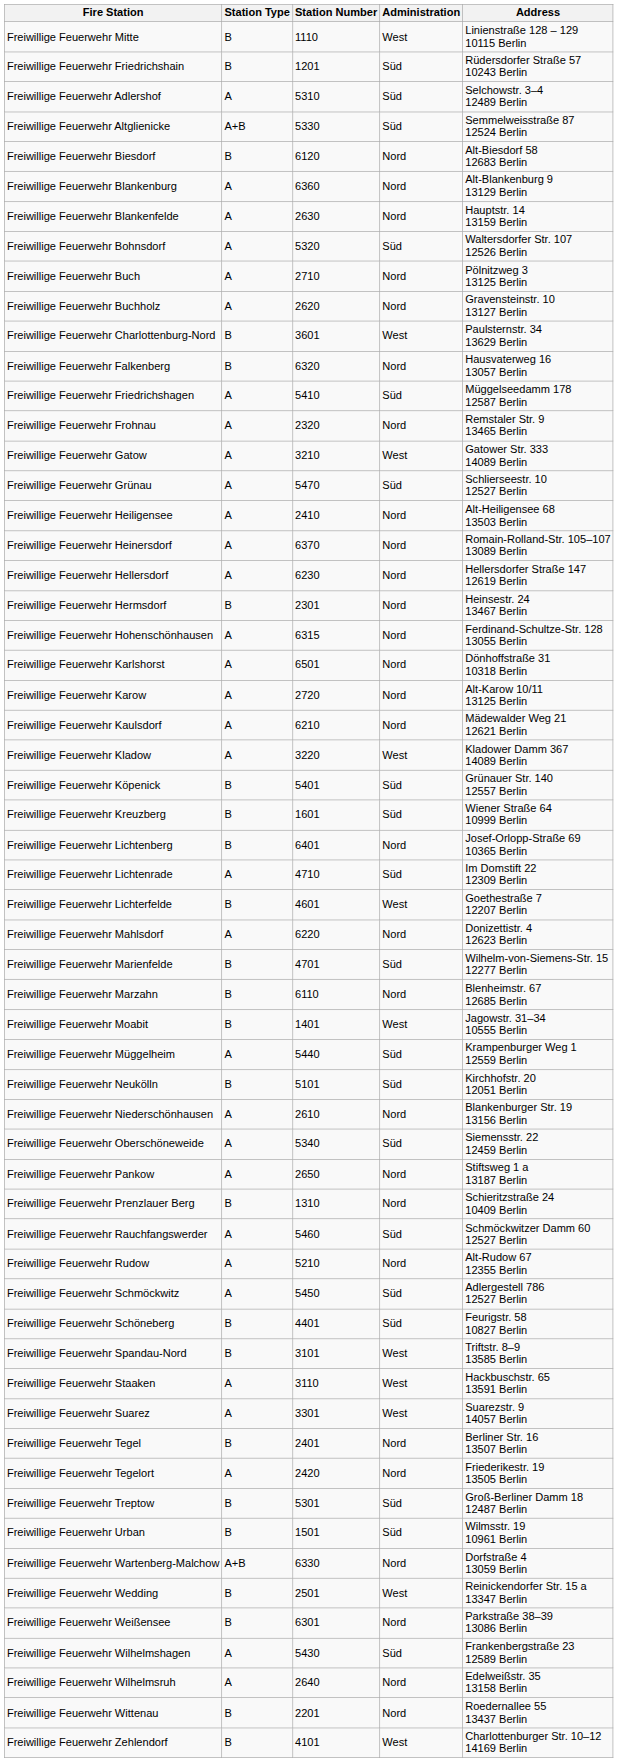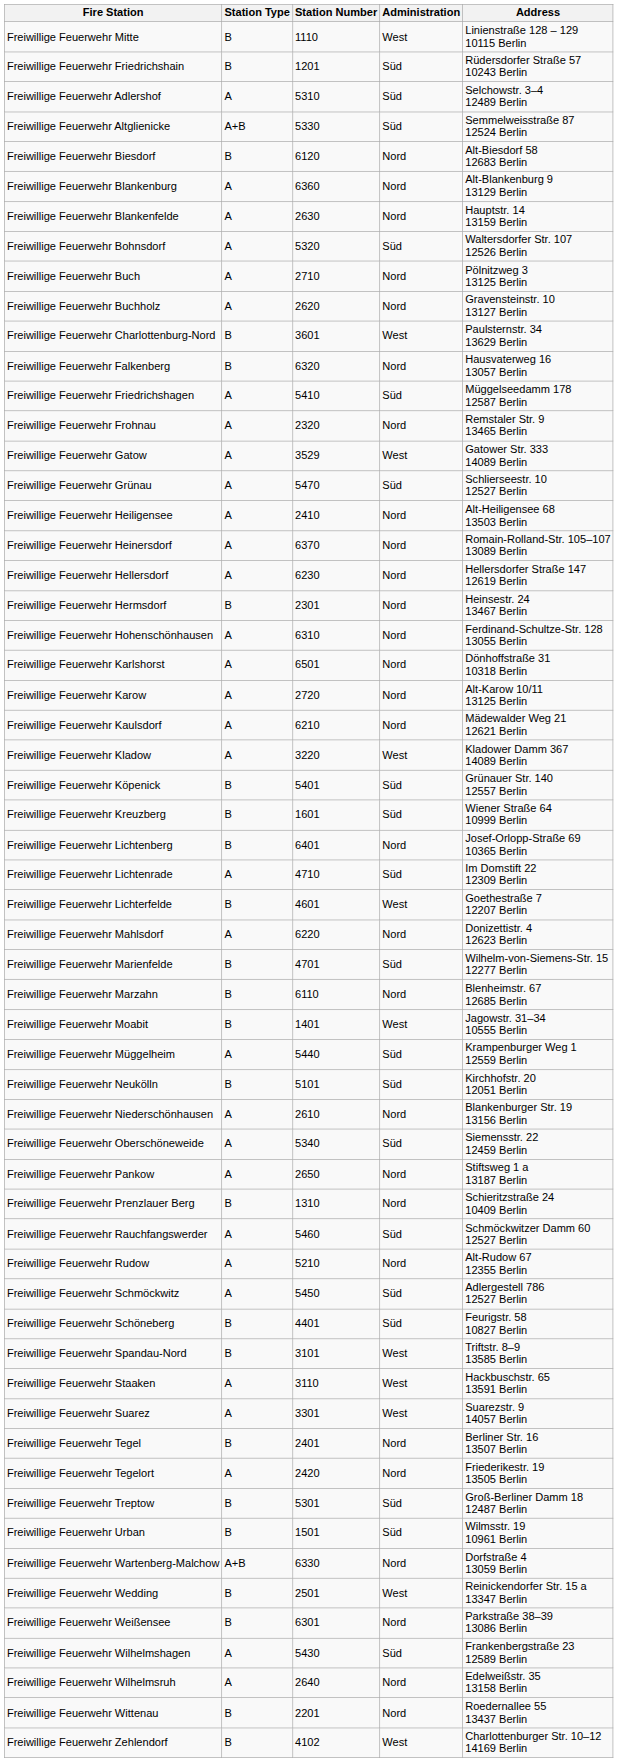Freiwillige Feuerwehr Gatow | Station Number: 3210 -> 3529
Freiwillige Feuerwehr Hohenschönhausen | Station Number: 6315 -> 6310
Freiwillige Feuerwehr Zehlendorf | Station Number: 4101 -> 4102
